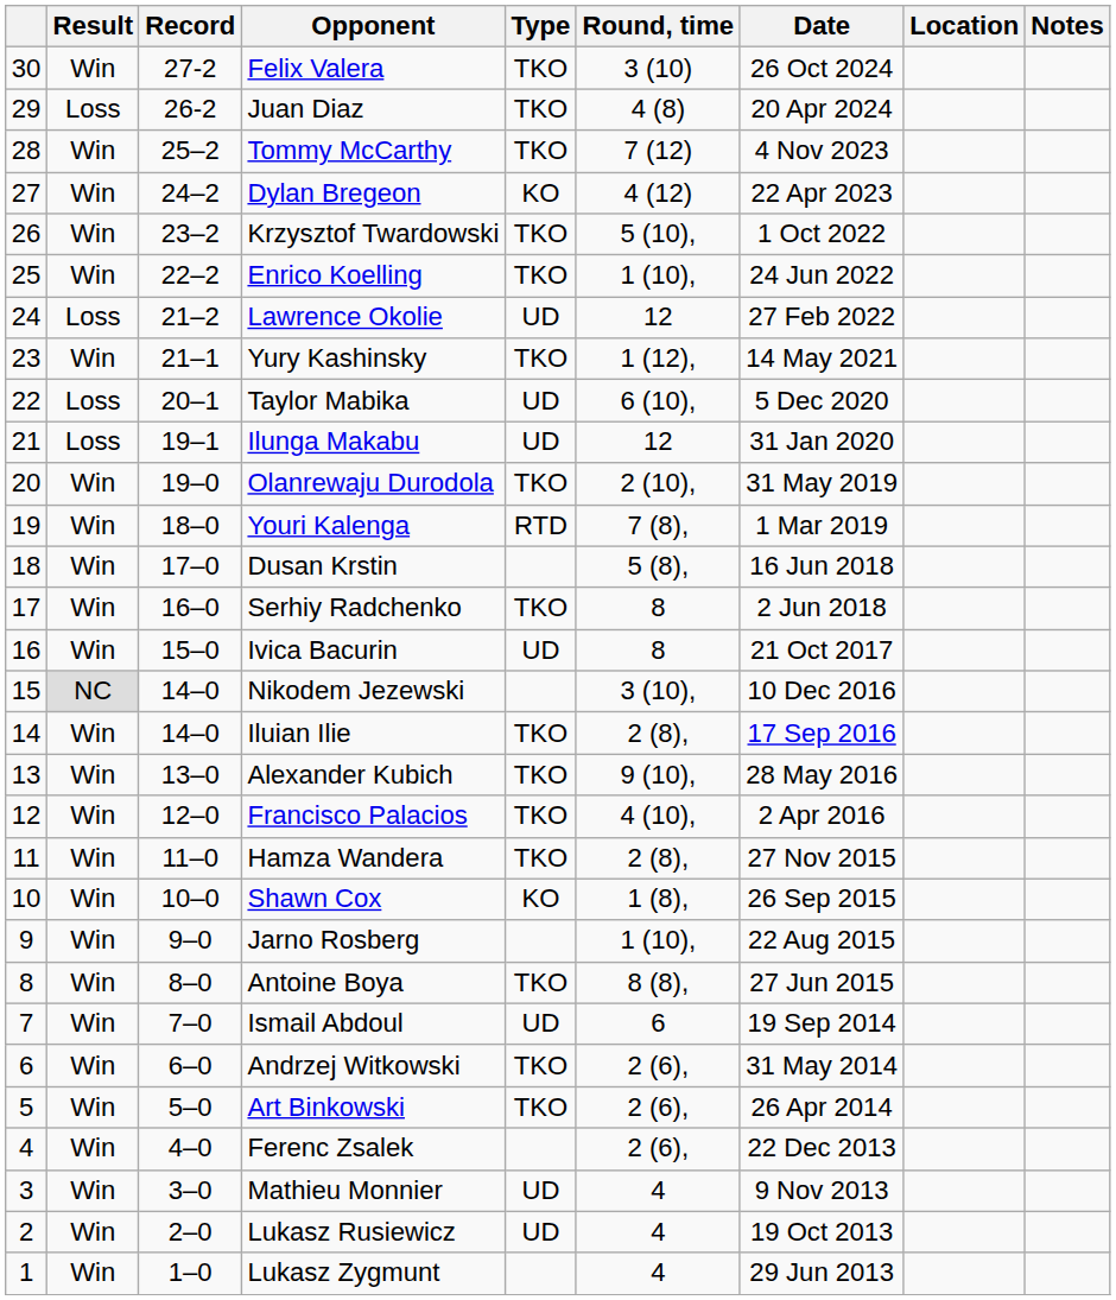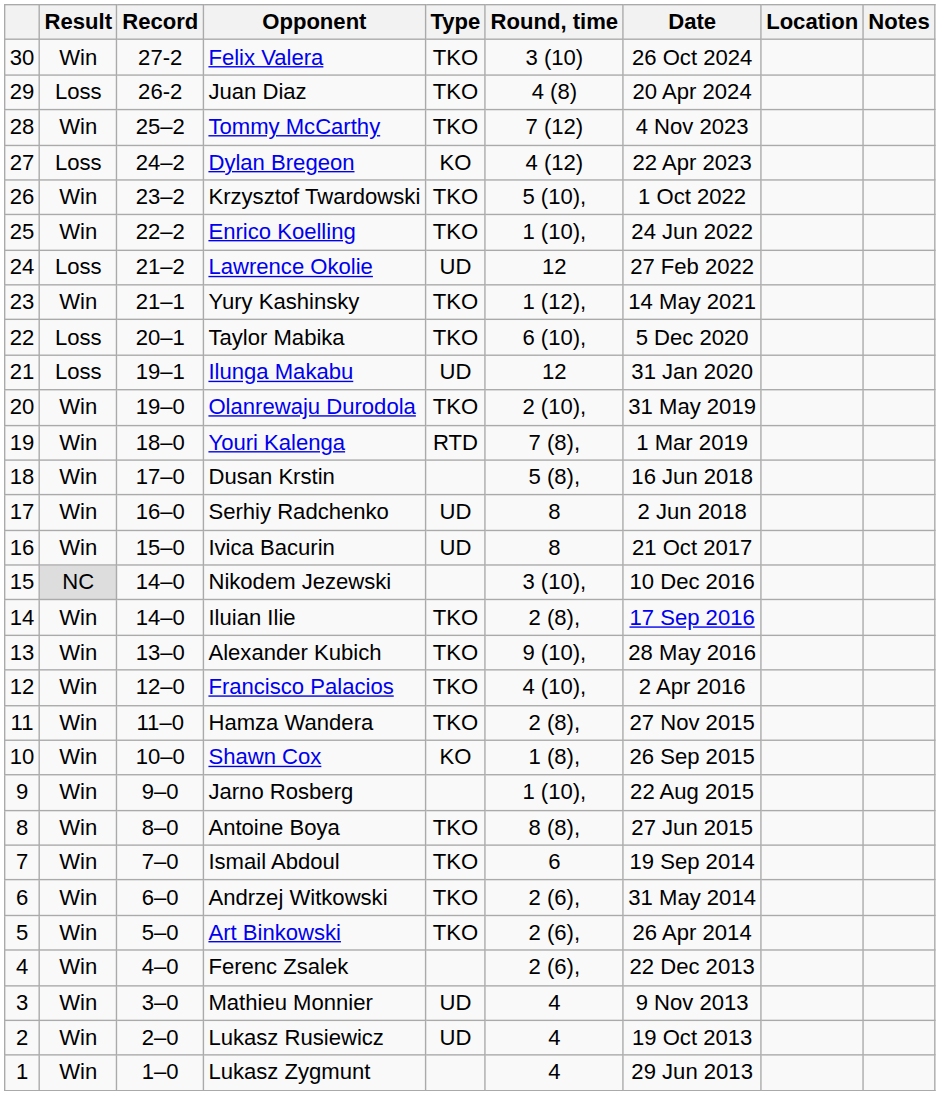Dylan Bregeon | Result: Win -> Loss
Taylor Mabika | Type: UD -> TKO
Serhiy Radchenko | Type: TKO -> UD
Ismail Abdoul | Type: UD -> TKO
